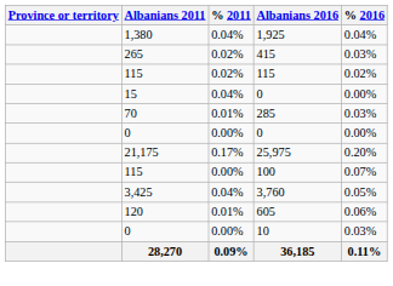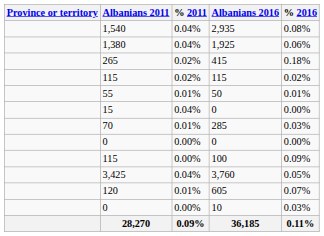+ row: 1,540 | 0.04% | 2,935 | 0.08%
1,925 | % 2016: 0.04% -> 0.06%
415 | % 2016: 0.03% -> 0.18%
+ row: 55 | 0.01% | 50 | 0.01%
- row: 21,175 | 0.17% | 25,975 | 0.20%
100 | % 2016: 0.07% -> 0.09%
605 | % 2016: 0.06% -> 0.07%
